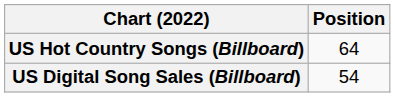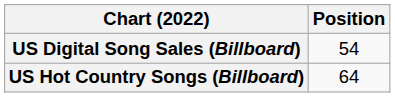rows swapped: US Digital Song Sales (Billboard) <-> US Hot Country Songs (Billboard)
